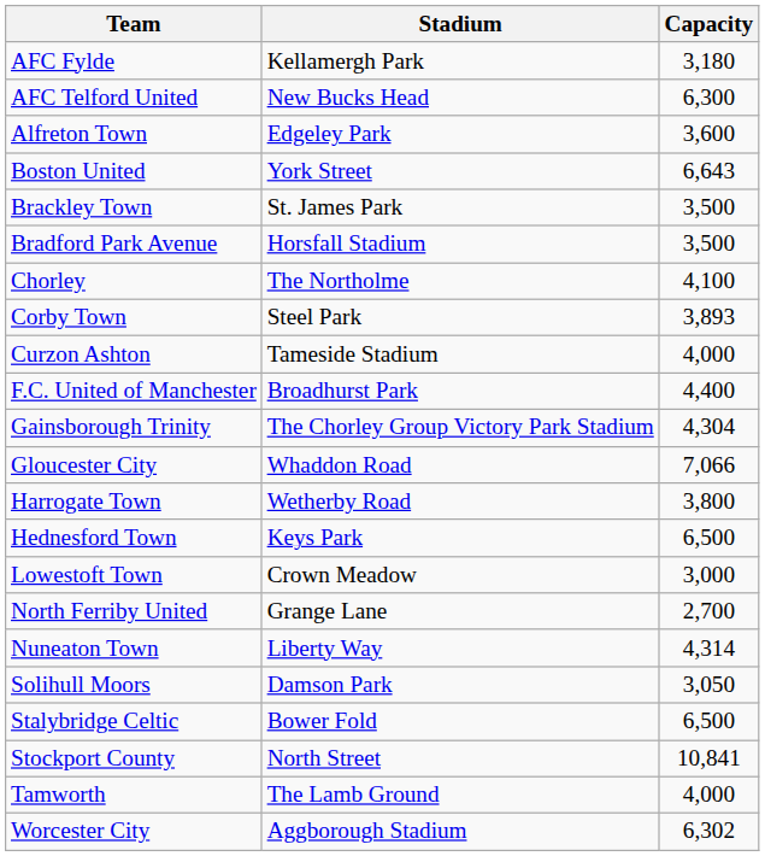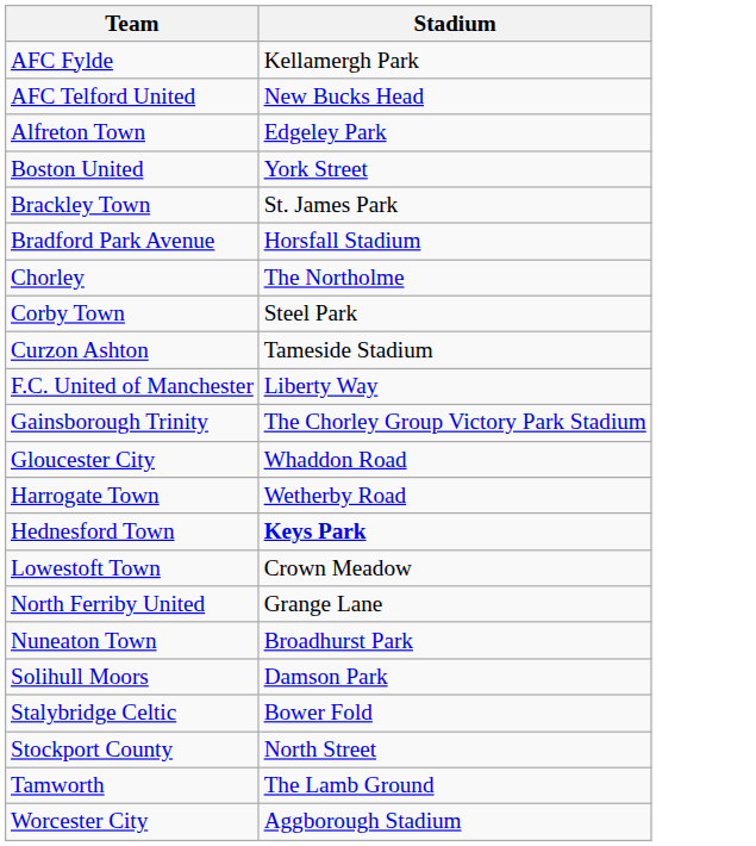- column: Capacity | 3,180 | 6,300 | 3,600 | 6,643 | 3,500 | 3,500 | 4,100 | 3,893 | 4,000 | 4,400 | 4,304 | 7,066 | 3,800 | 6,500 | 3,000 | 2,700 | 4,314 | 3,050 | 6,500 | 10,841 | 4,000 | 6,302
F.C. United of Manchester | Stadium: Broadhurst Park -> Liberty Way
Hednesford Town | Stadium: normal -> bold
Nuneaton Town | Stadium: Liberty Way -> Broadhurst Park
